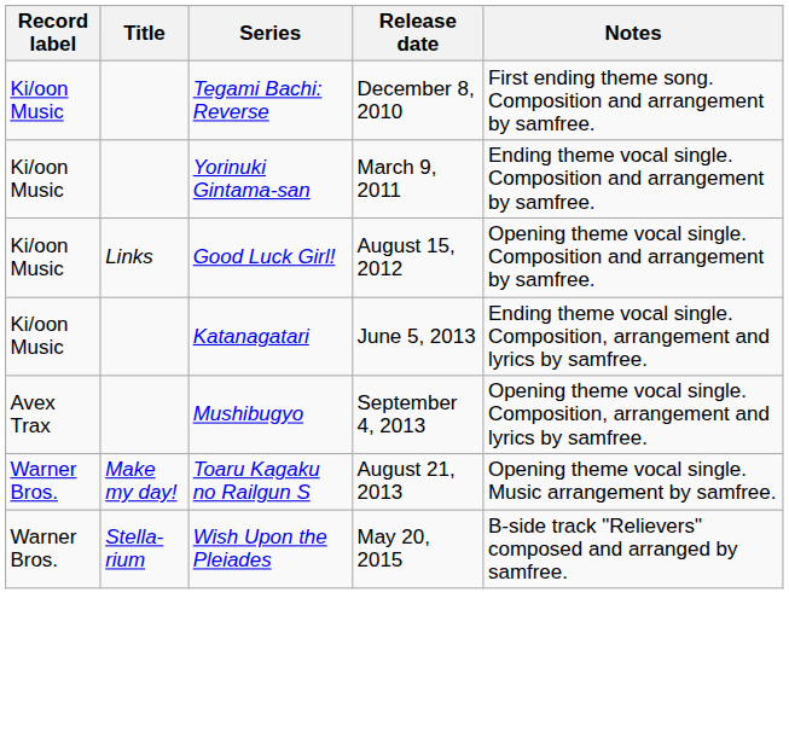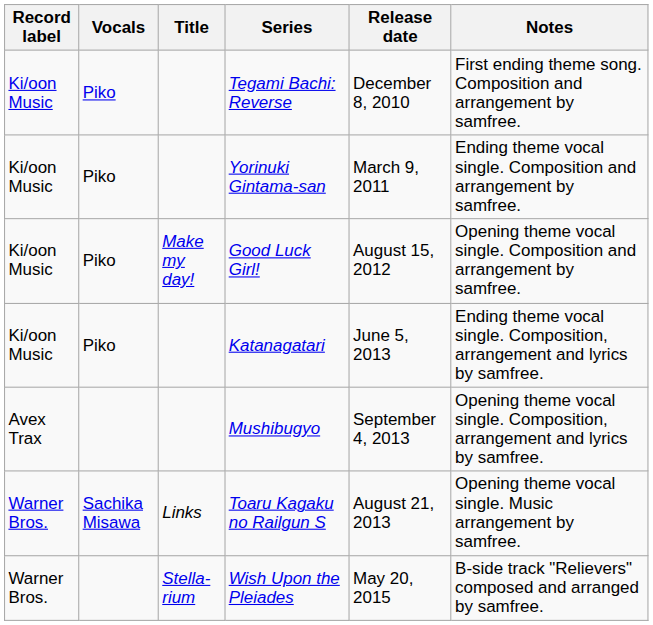+ column: Vocals | Piko | Piko | Piko | Piko | Sachika Misawa
Good Luck Girl! | Title: Links -> Make my day!
Toaru Kagaku no Railgun S | Title: Make my day! -> Links
